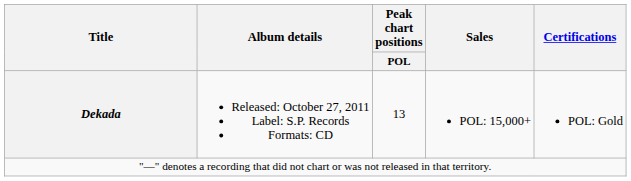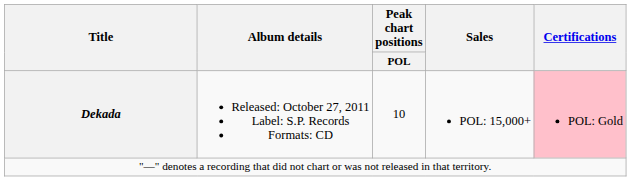Dekada | Peak chart positions / POL: 13 -> 10
Dekada | Certifications: no background -> pink background
